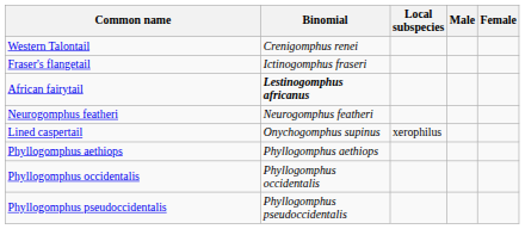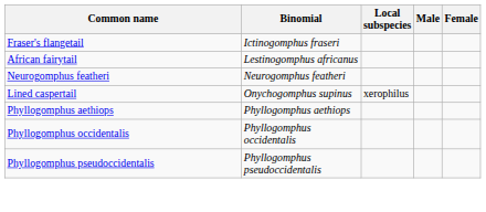- row: Western Talontail | Crenigomphus renei
African fairytail | Binomial: bold -> normal
